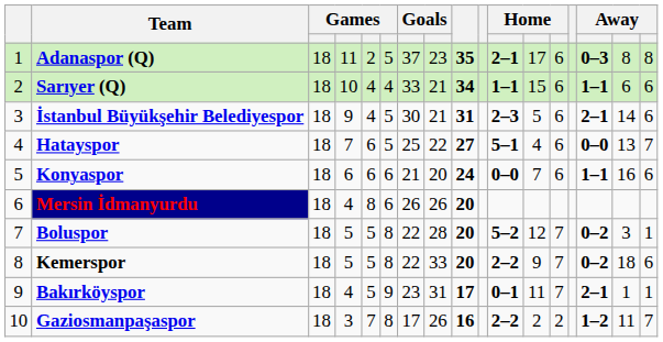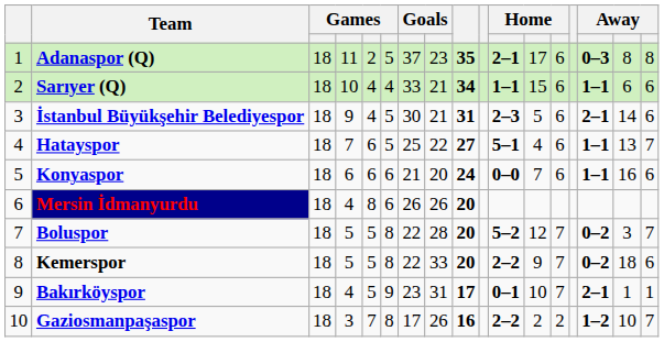Hatayspor | column 15: 0–0 -> 1–1
Boluspor | column 17: 1 -> 7
Bakırköyspor | column 12: 11 -> 10
Gaziosmanpaşaspor | column 16: 11 -> 10
